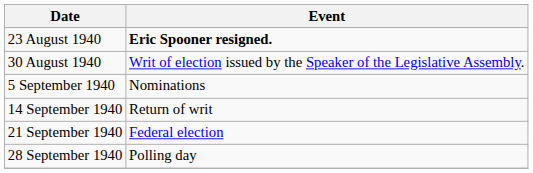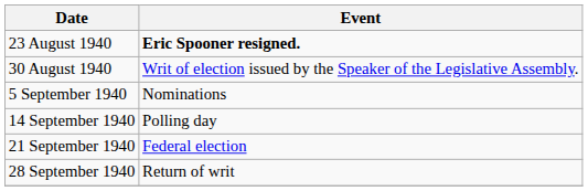14 September 1940 | Event: Return of writ -> Polling day
28 September 1940 | Event: Polling day -> Return of writ
